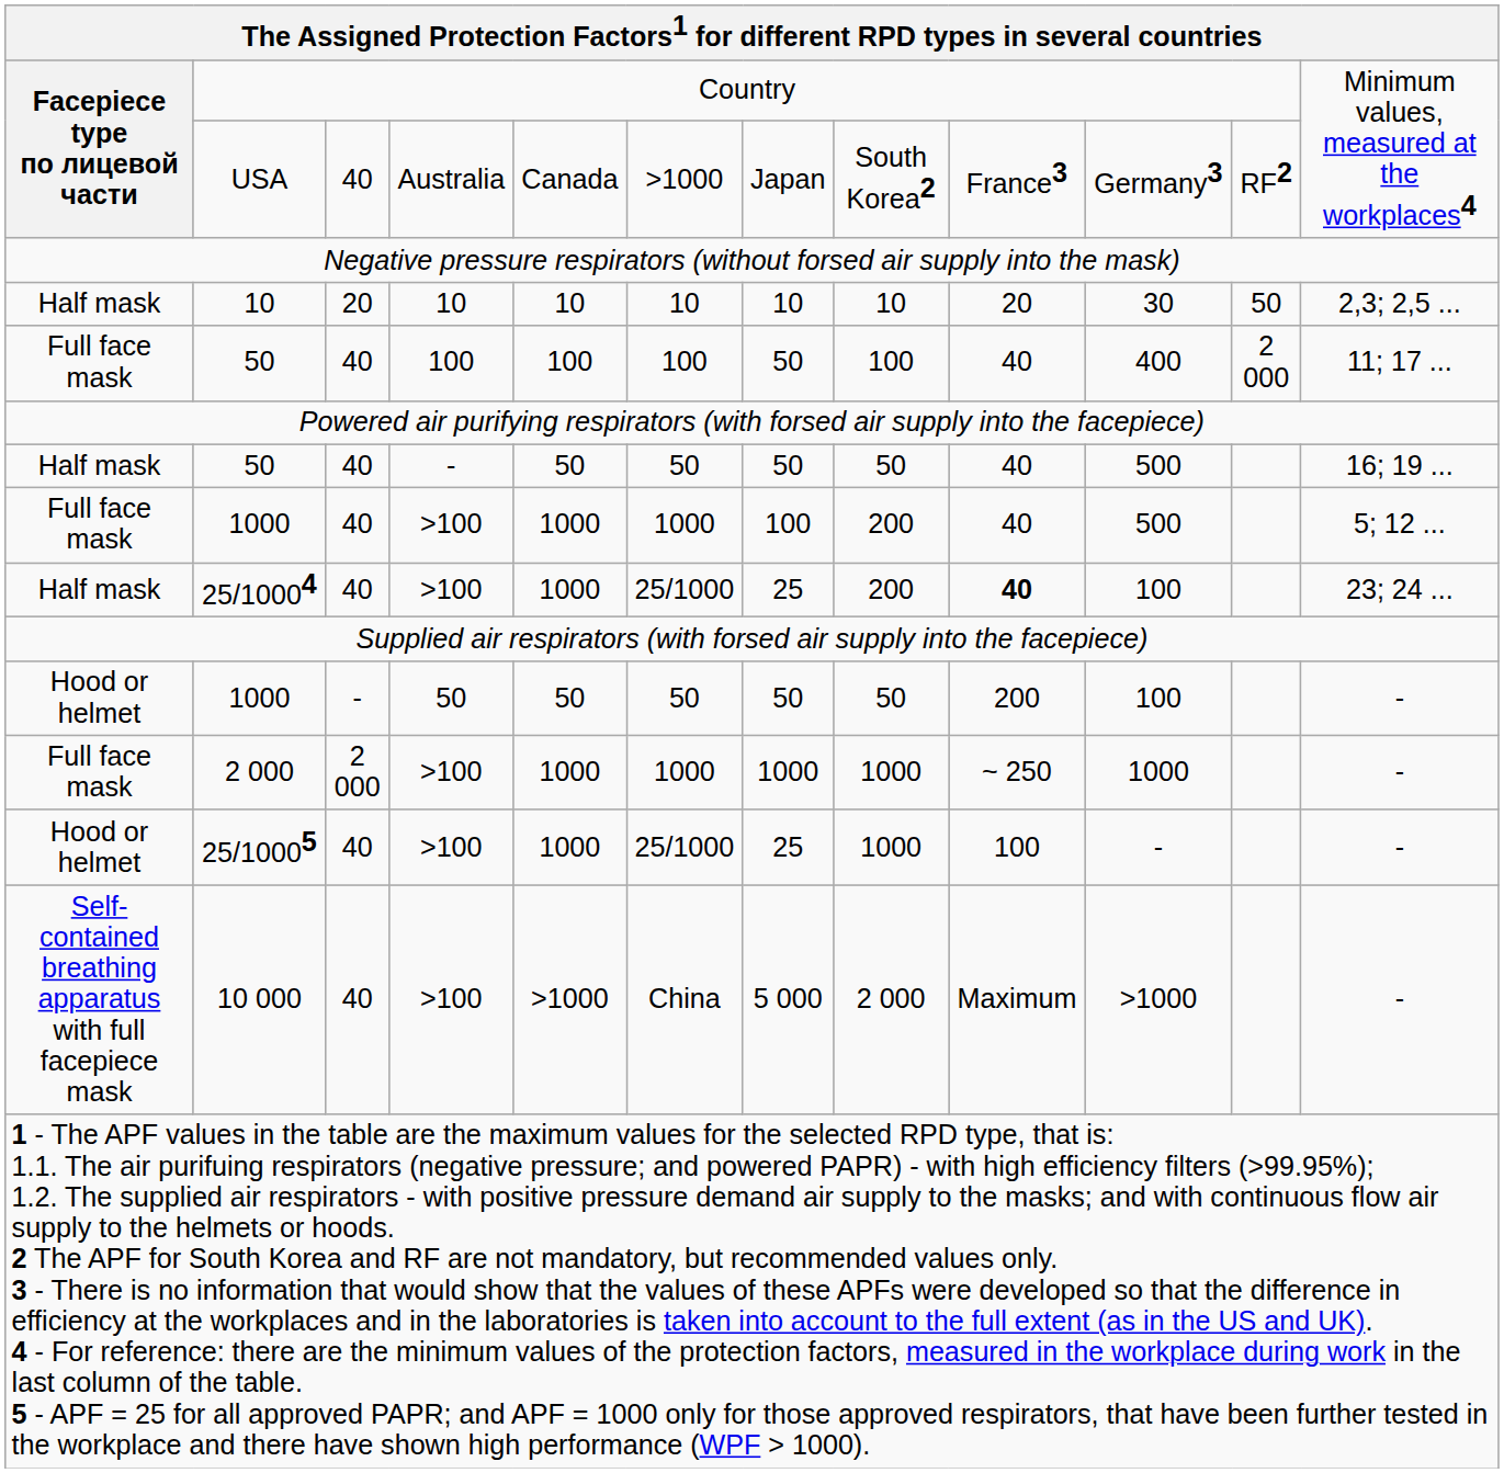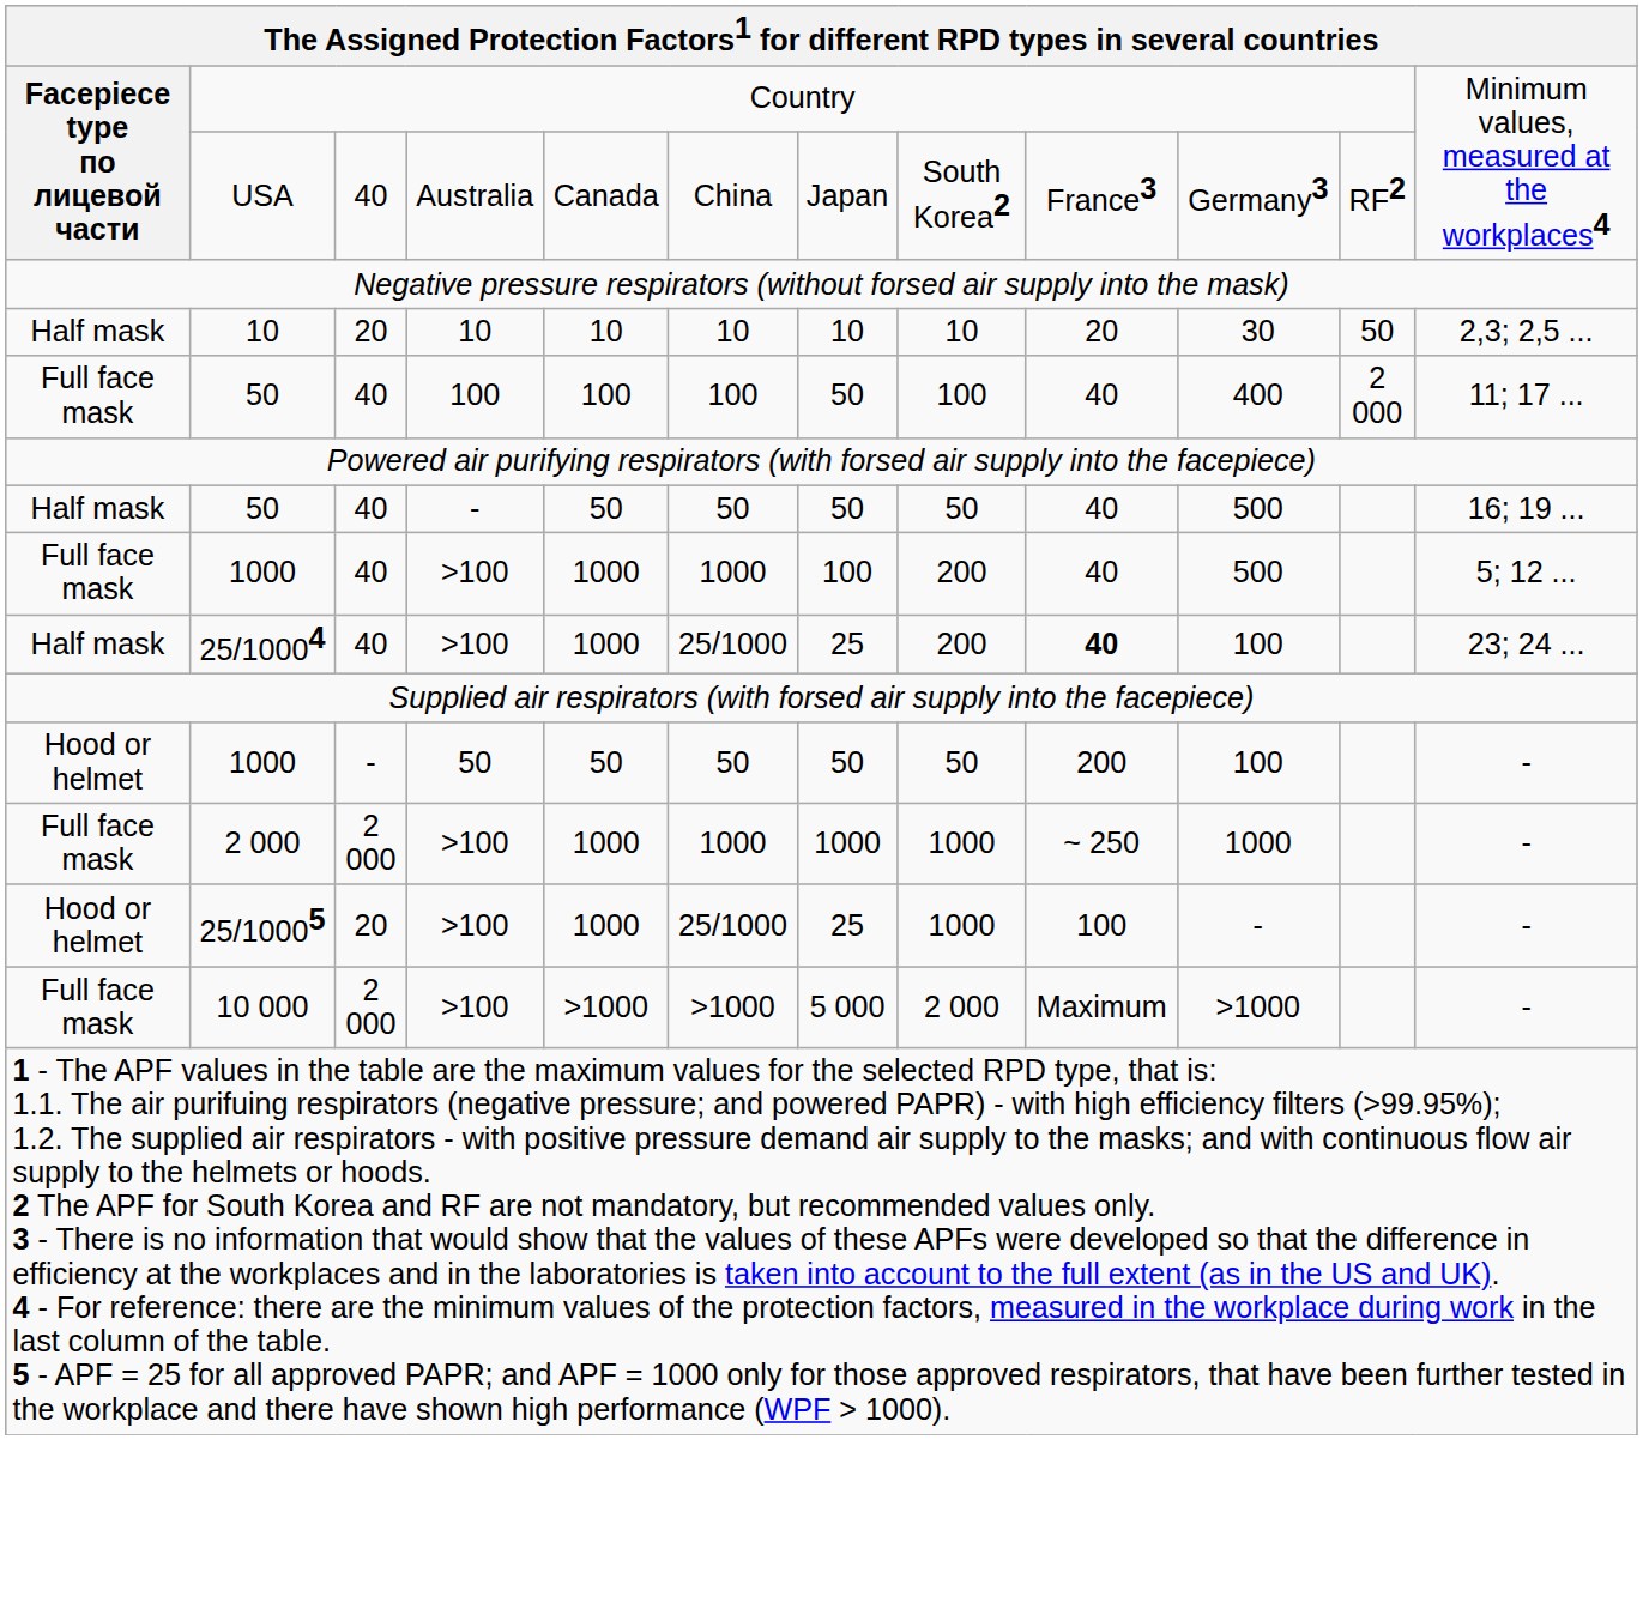USA | column 6: >1000 -> China
25/10005 | column 3: 40 -> 20
10 000 | column 1: Self-contained breathing apparatus with full facepiece mask -> Full face mask
10 000 | column 3: 40 -> 2 000
10 000 | column 6: China -> >1000
